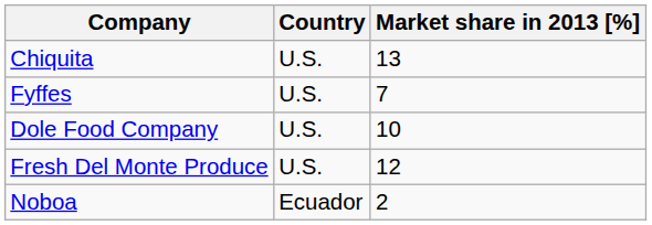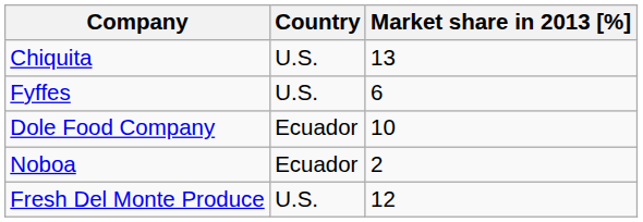Fyffes | Market share in 2013 [%]: 7 -> 6
Dole Food Company | Country: U.S. -> Ecuador
rows swapped: Fresh Del Monte Produce <-> Noboa
